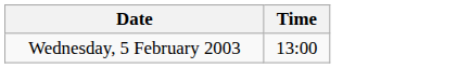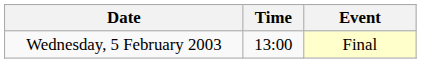+ column: Event | Final
